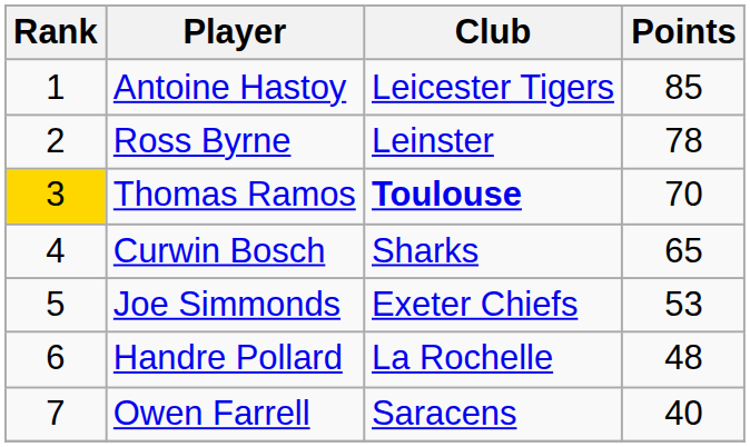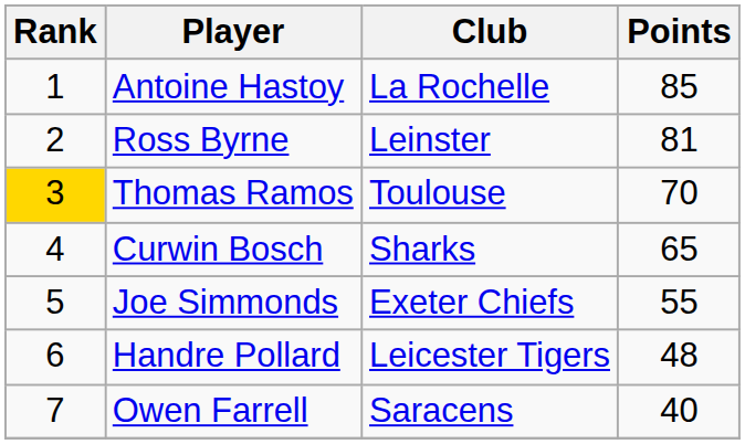Antoine Hastoy | Club: Leicester Tigers -> La Rochelle
Ross Byrne | Points: 78 -> 81
Thomas Ramos | Club: bold -> normal
Joe Simmonds | Points: 53 -> 55
Handre Pollard | Club: La Rochelle -> Leicester Tigers
